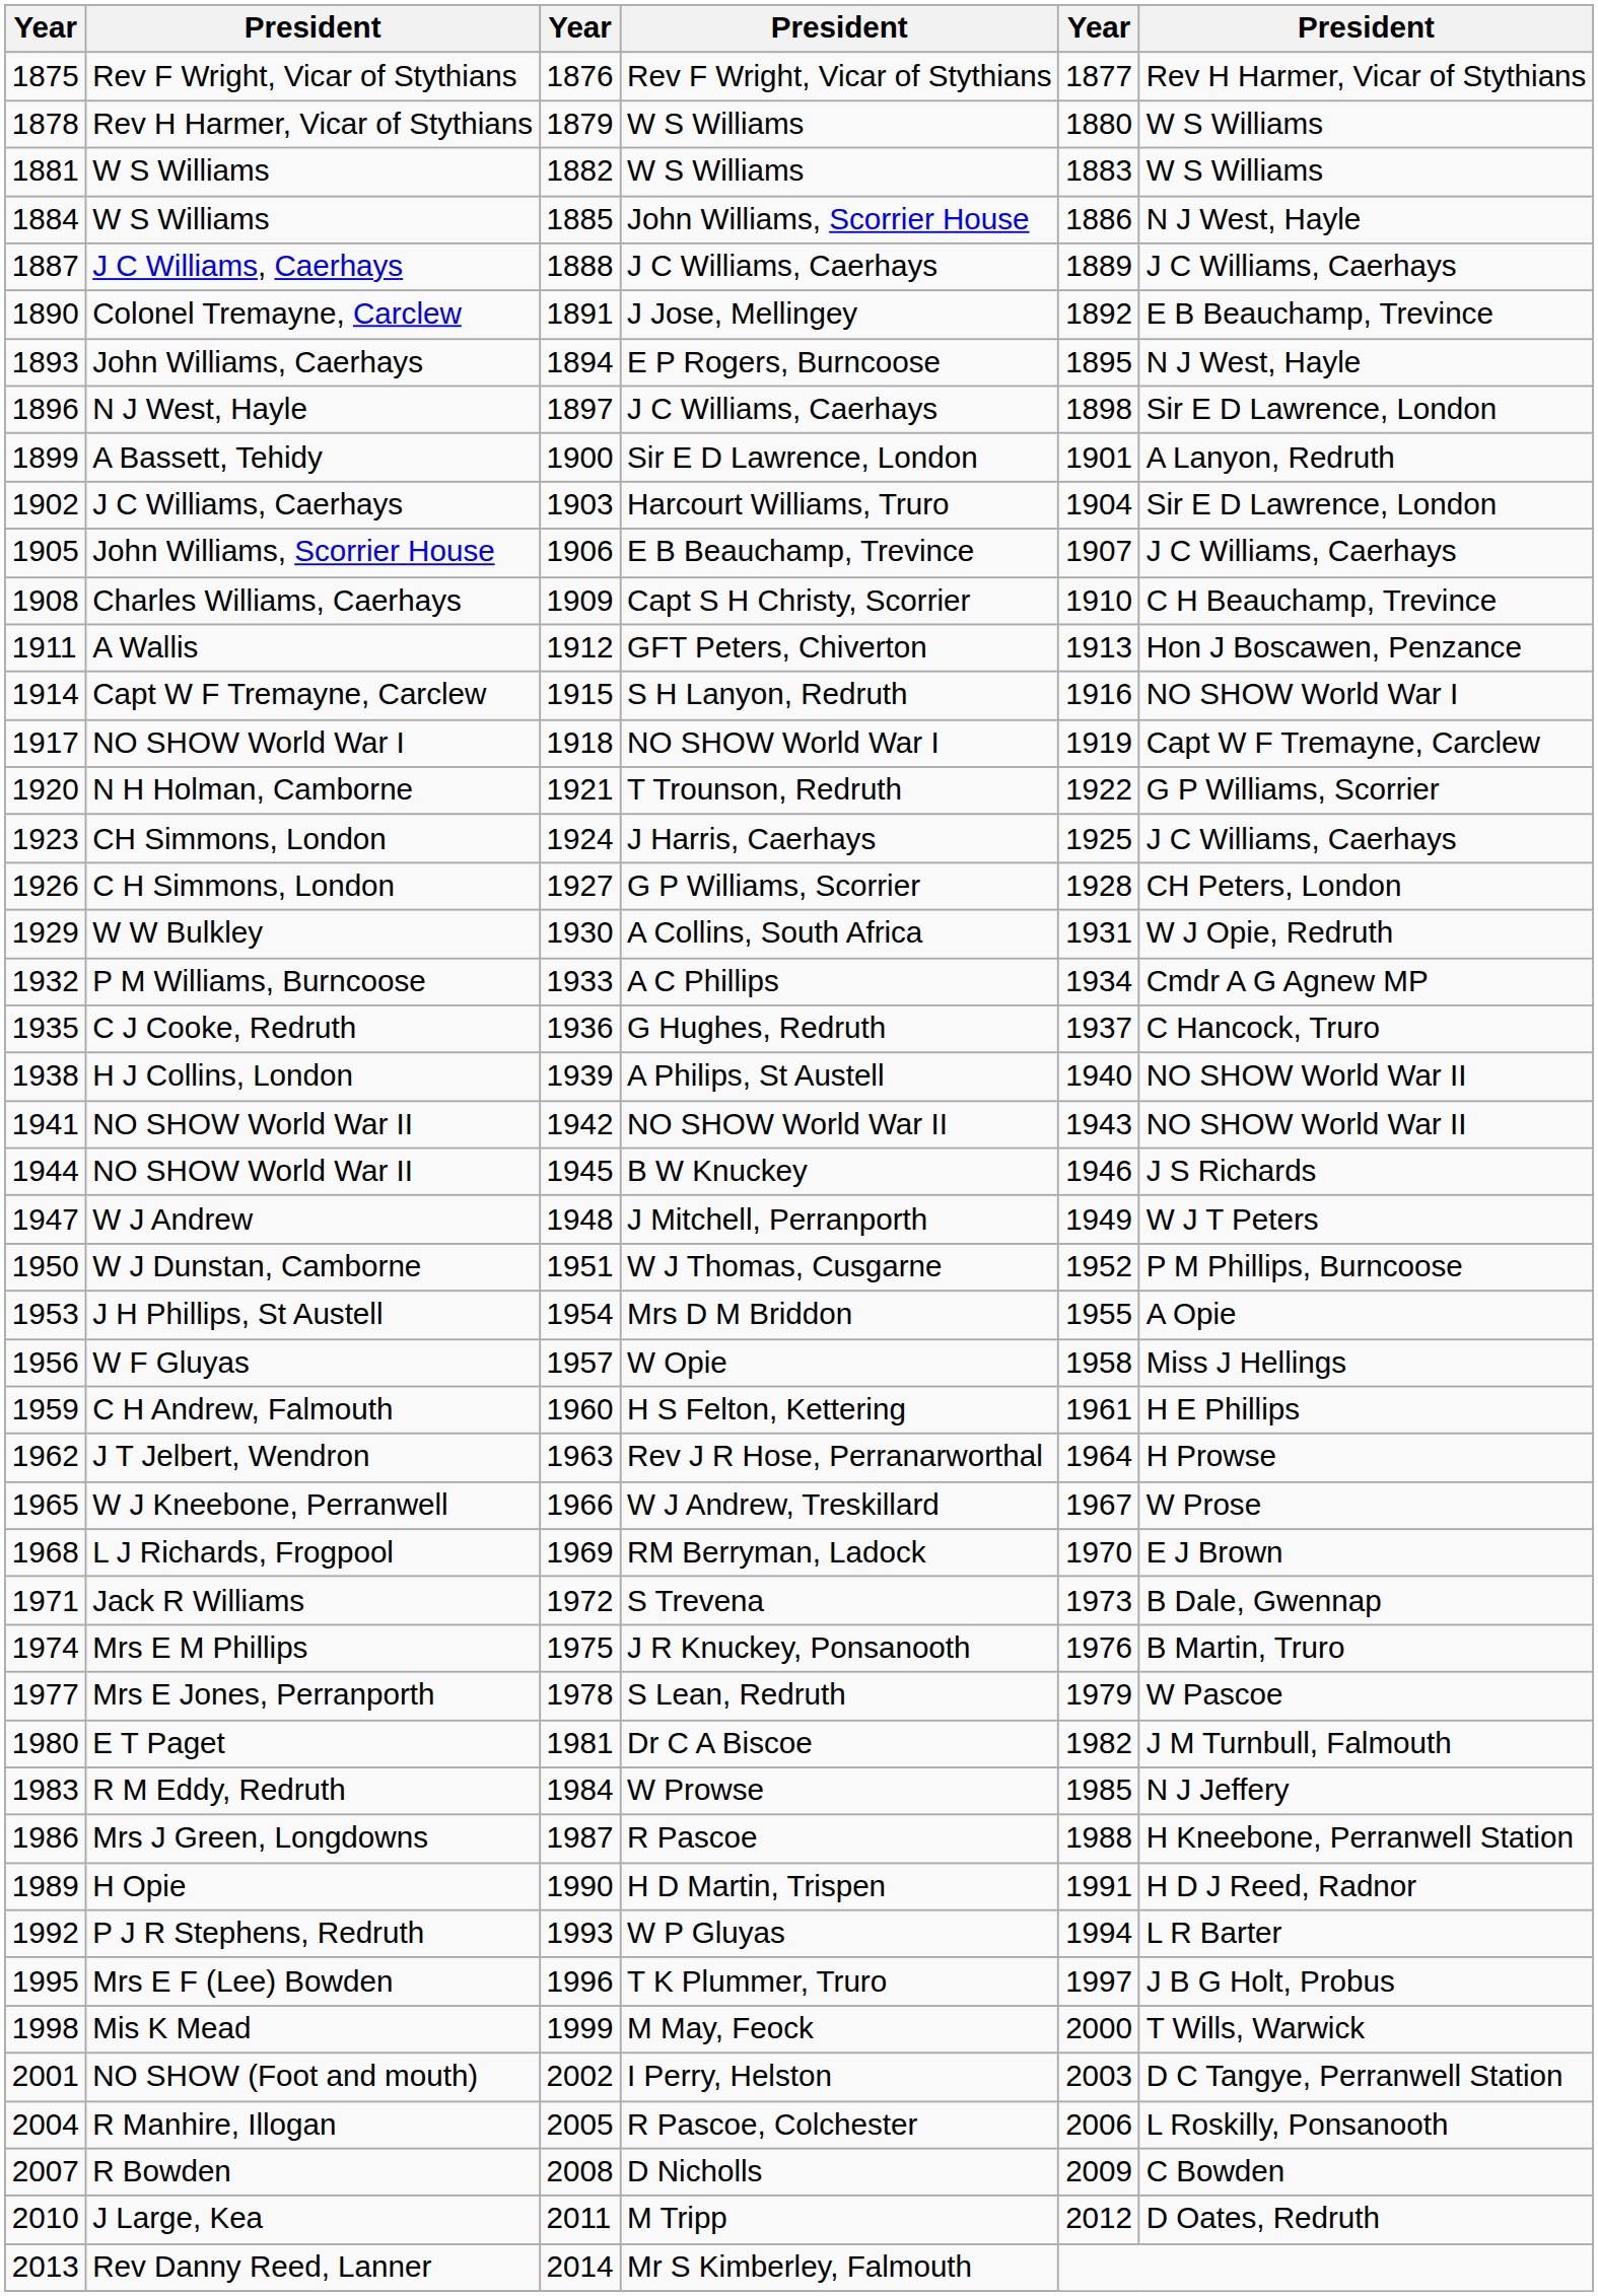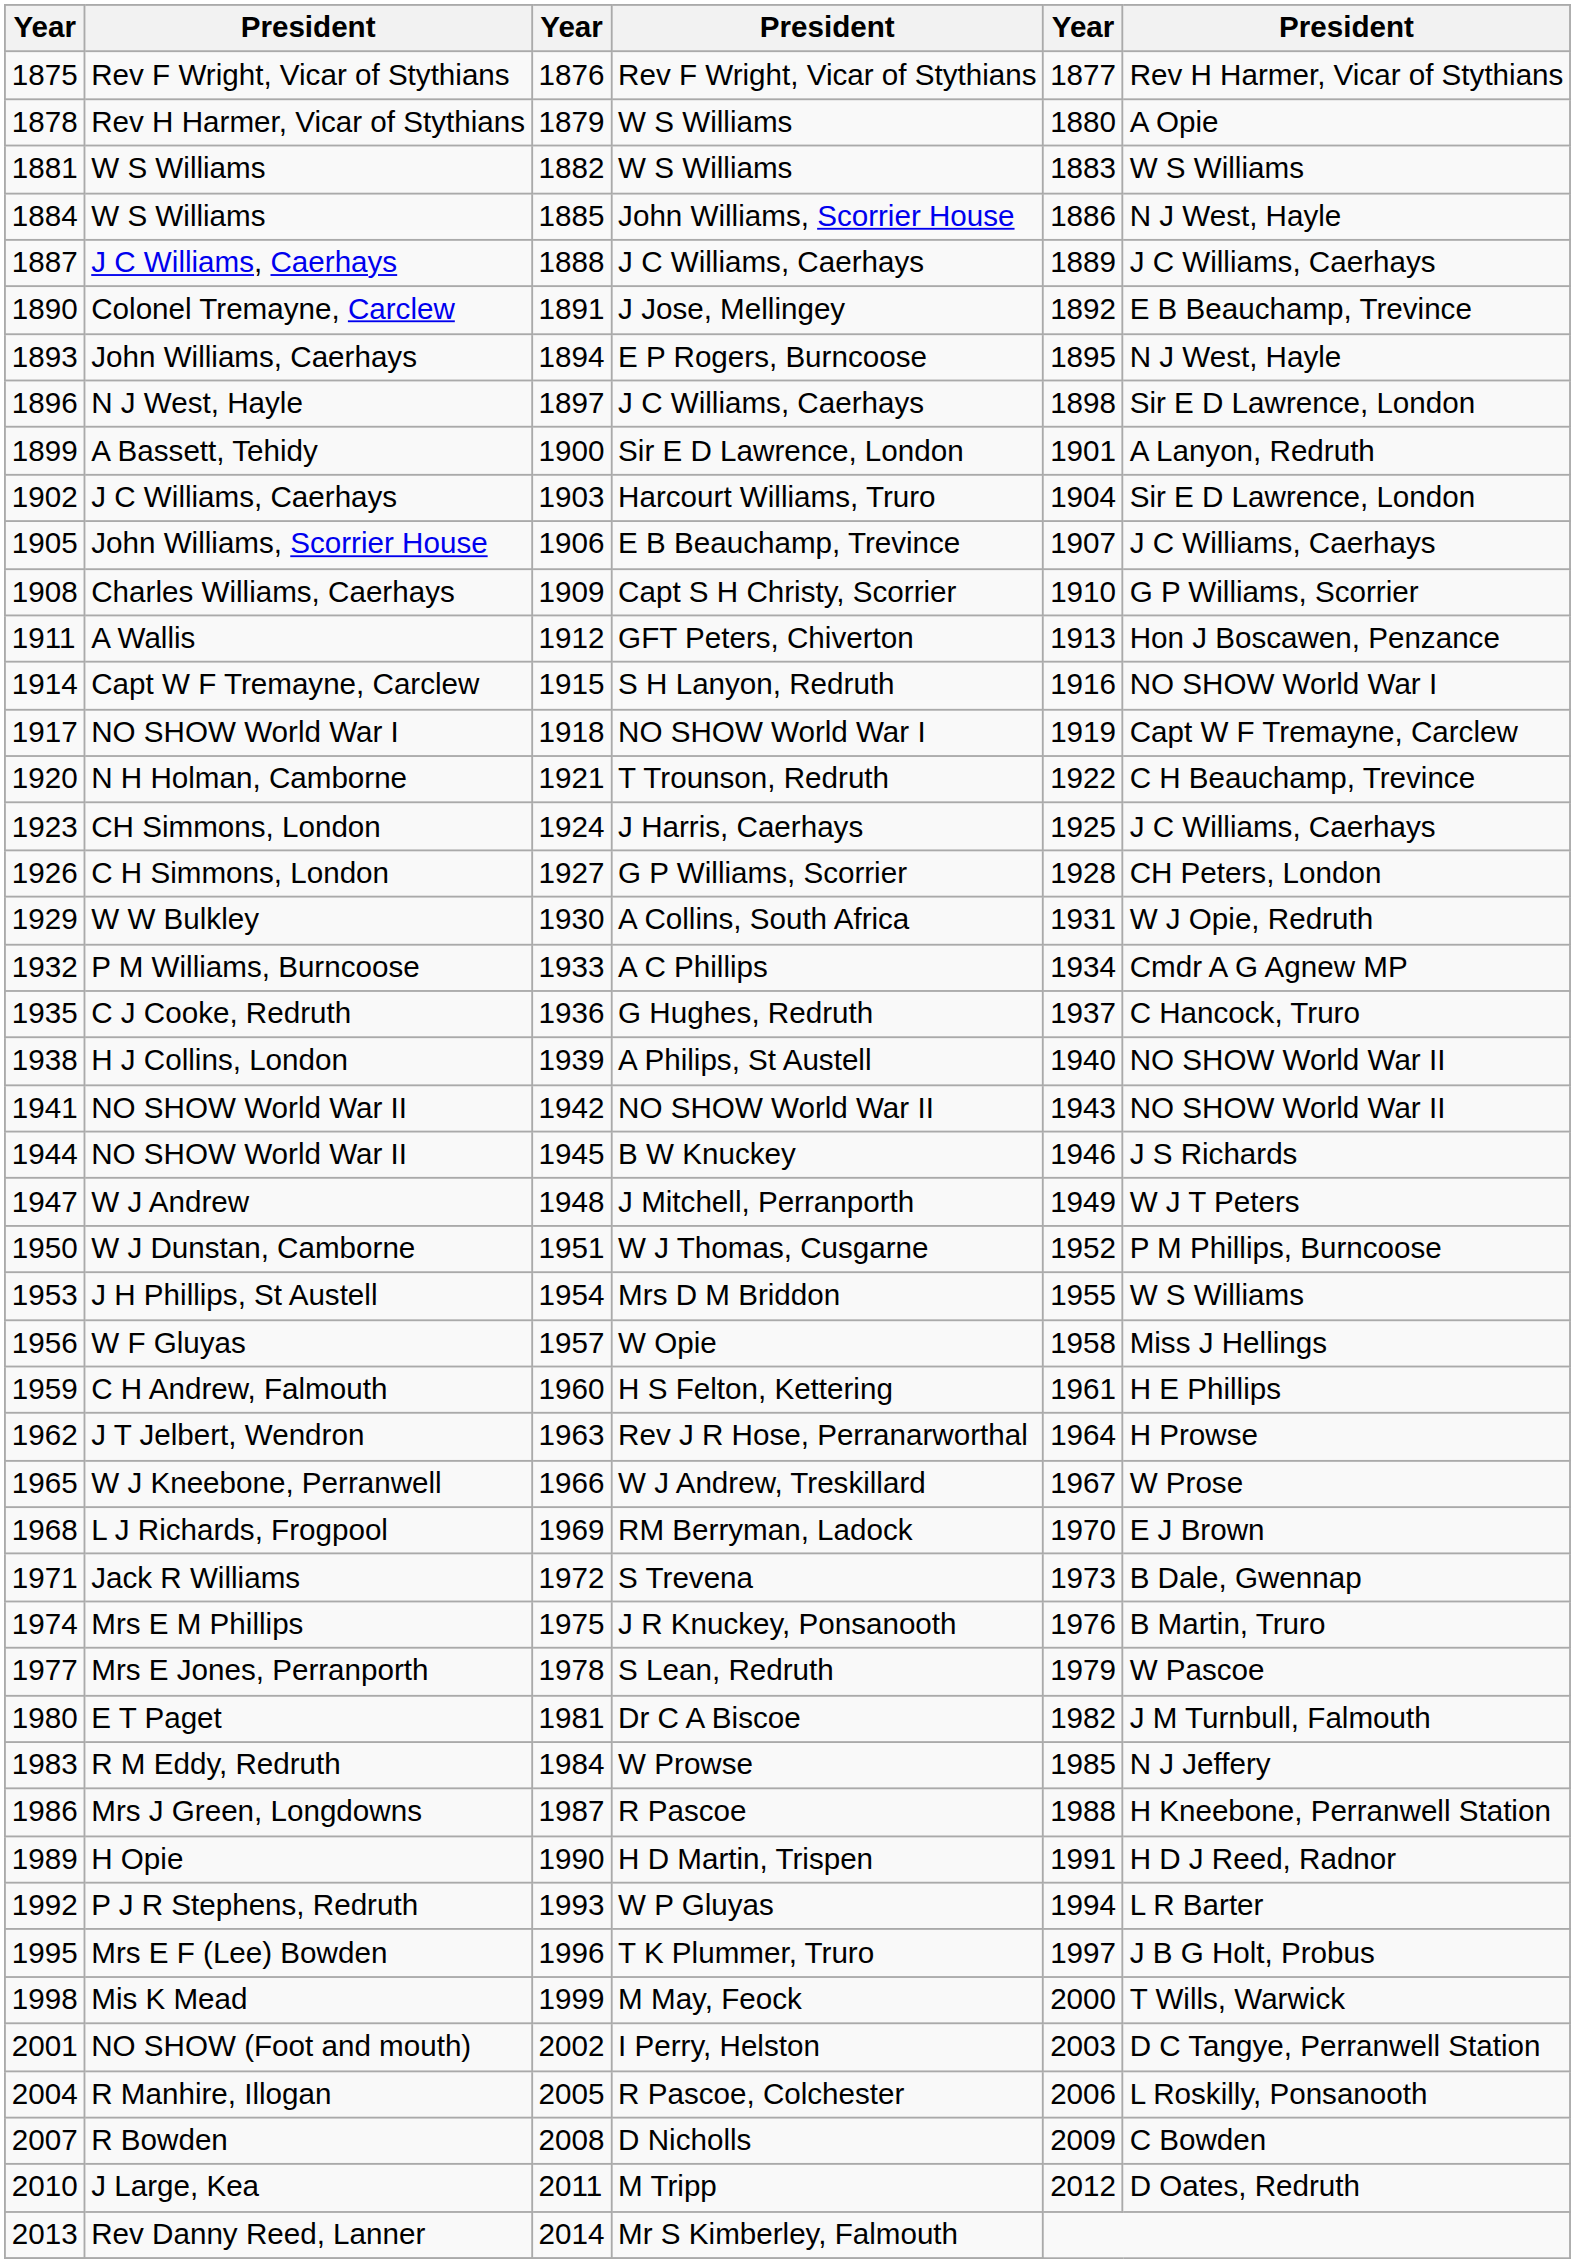Rev H Harmer, Vicar of Stythians / W S Williams | column 6: W S Williams -> A Opie
Capt S H Christy, Scorrier | column 6: C H Beauchamp, Trevince -> G P Williams, Scorrier
T Trounson, Redruth | column 6: G P Williams, Scorrier -> C H Beauchamp, Trevince
Mrs D M Briddon | column 6: A Opie -> W S Williams
